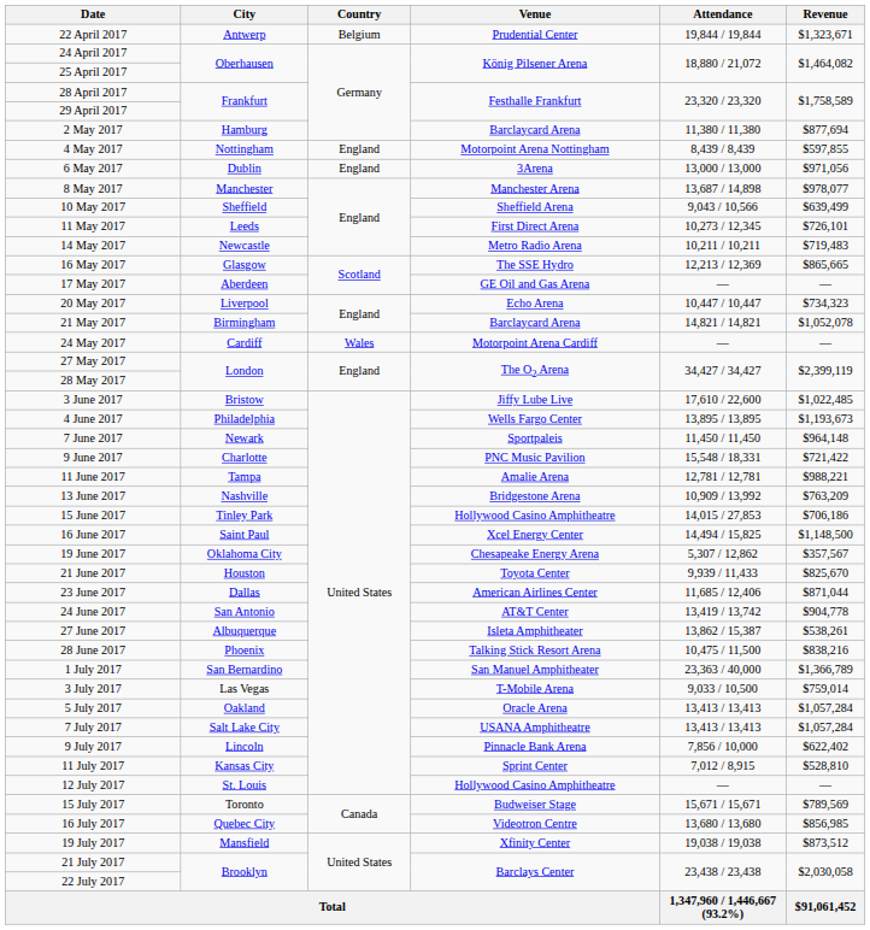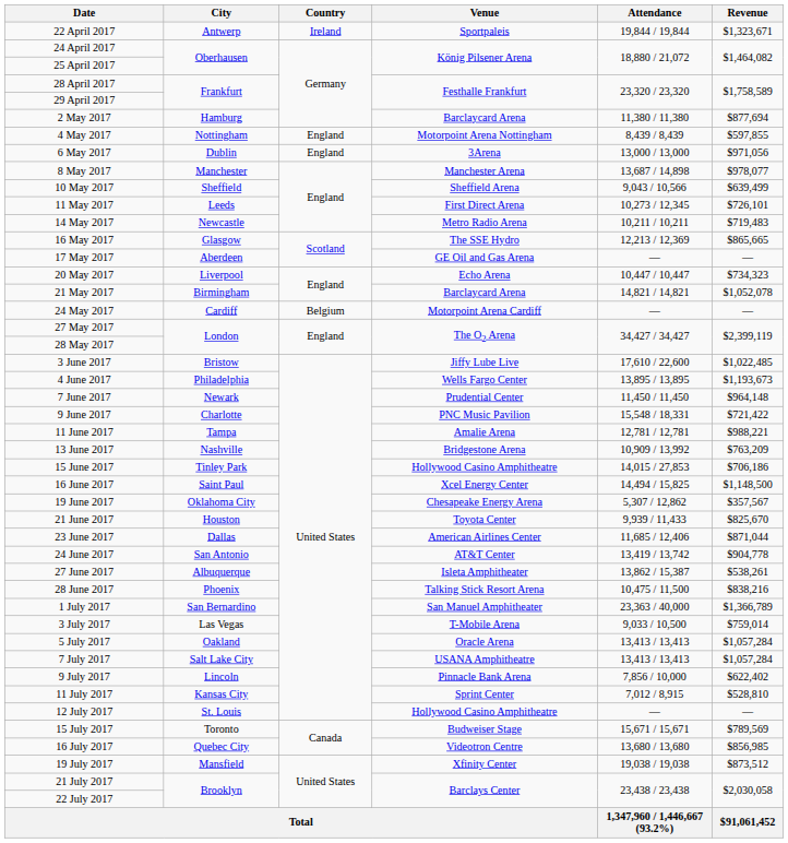22 April 2017 | Country: Belgium -> Ireland
22 April 2017 | Venue: Prudential Center -> Sportpaleis
24 May 2017 | Country: Wales -> Belgium
7 June 2017 | Venue: Sportpaleis -> Prudential Center
